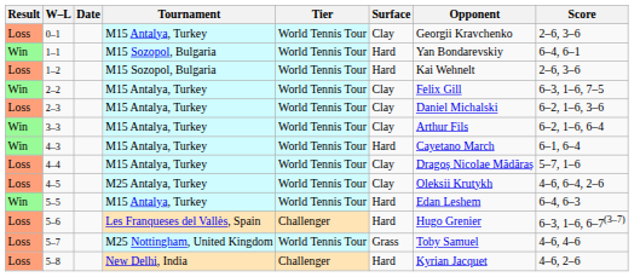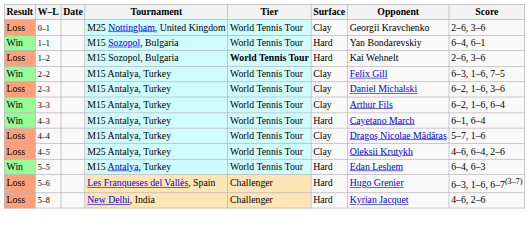0–1 | Tournament: M15 Antalya, Turkey -> M25 Nottingham, United Kingdom
1–2 | Tier: normal -> bold
- row: Loss | 5–7 | M25 Nottingham, United Kingdom | World Tennis Tour | Grass | Toby Samuel | 4–6, 4–6
